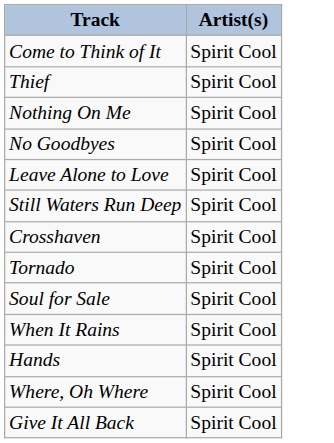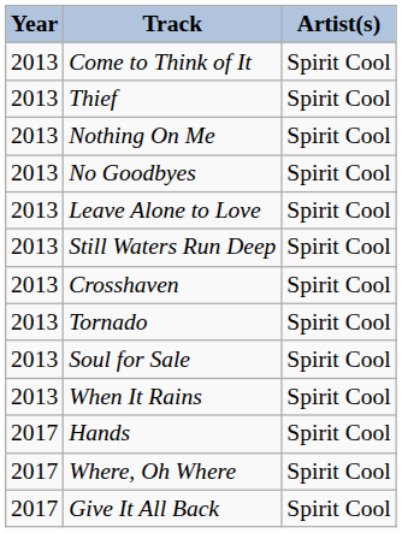+ column: Year | 2013 | 2013 | 2013 | 2013 | 2013 | 2013 | 2013 | 2013 | 2013 | 2013 | 2017 | 2017 | 2017
